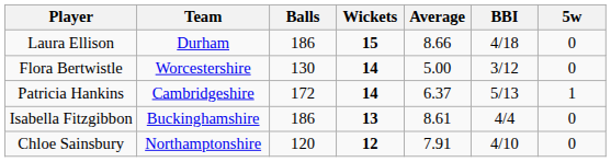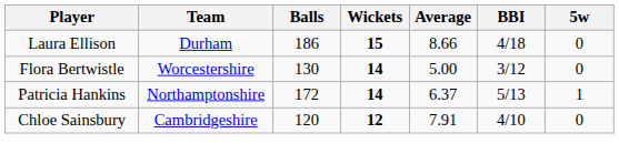Patricia Hankins | Team: Cambridgeshire -> Northamptonshire
- row: Isabella Fitzgibbon | Buckinghamshire | 186 | 13 | 8.61 | 4/4 | 0
Chloe Sainsbury | Team: Northamptonshire -> Cambridgeshire
